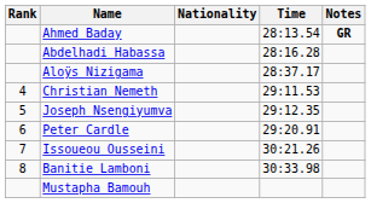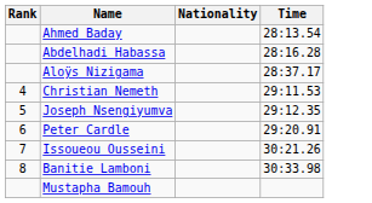- column: Notes | GR
